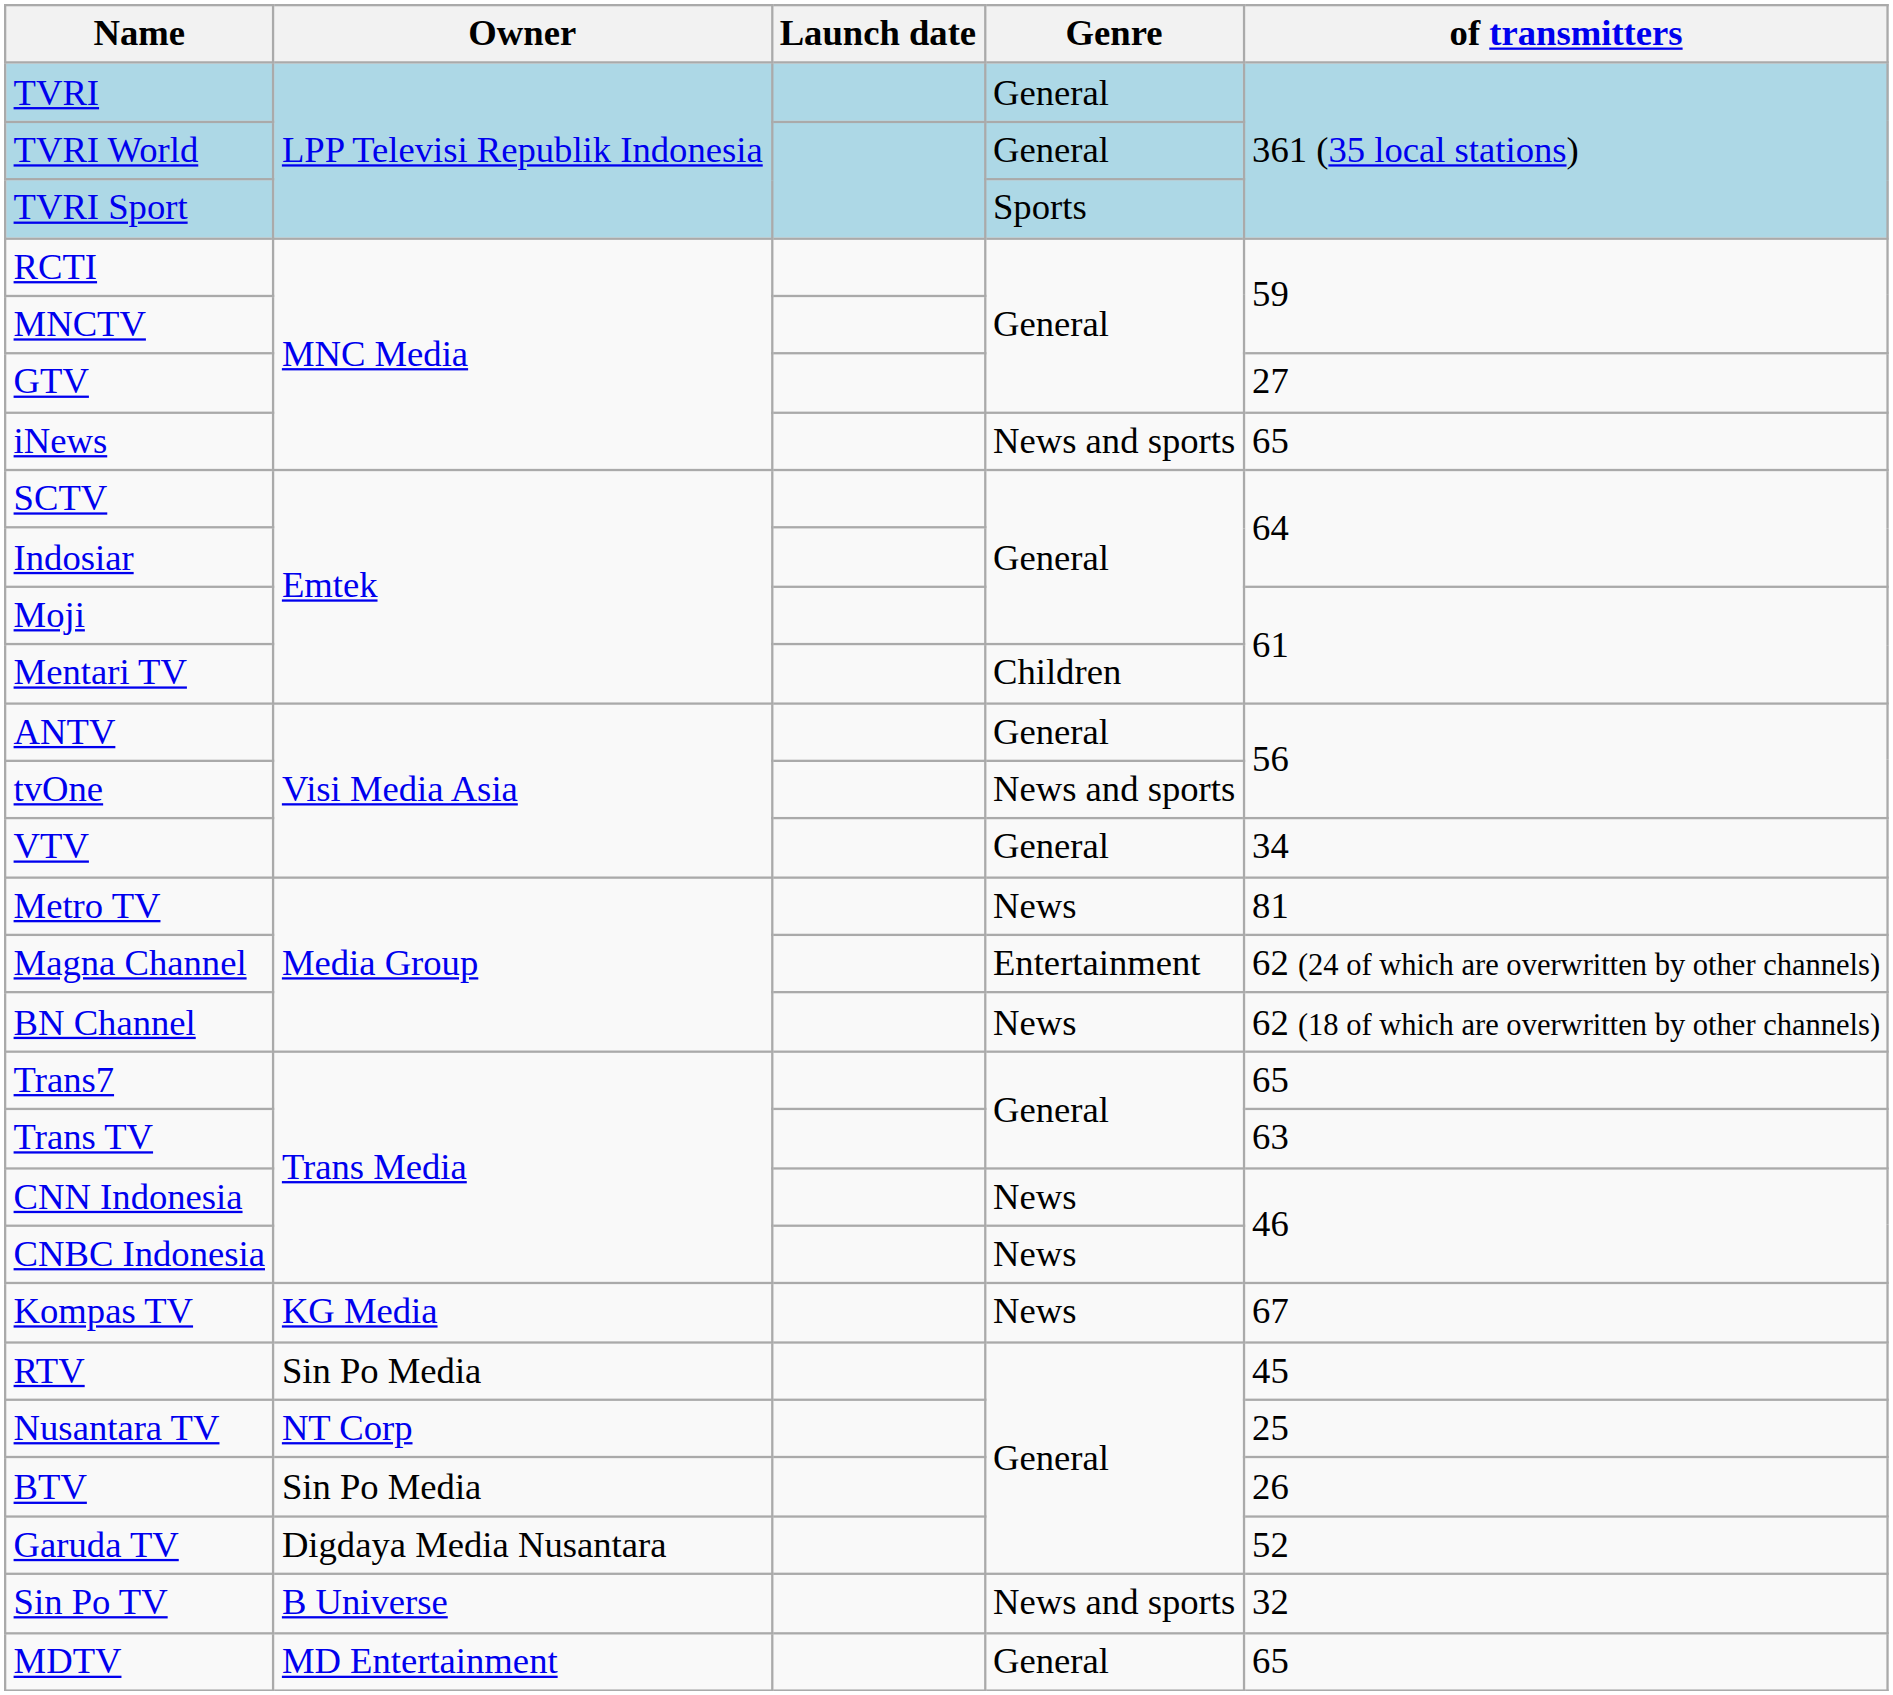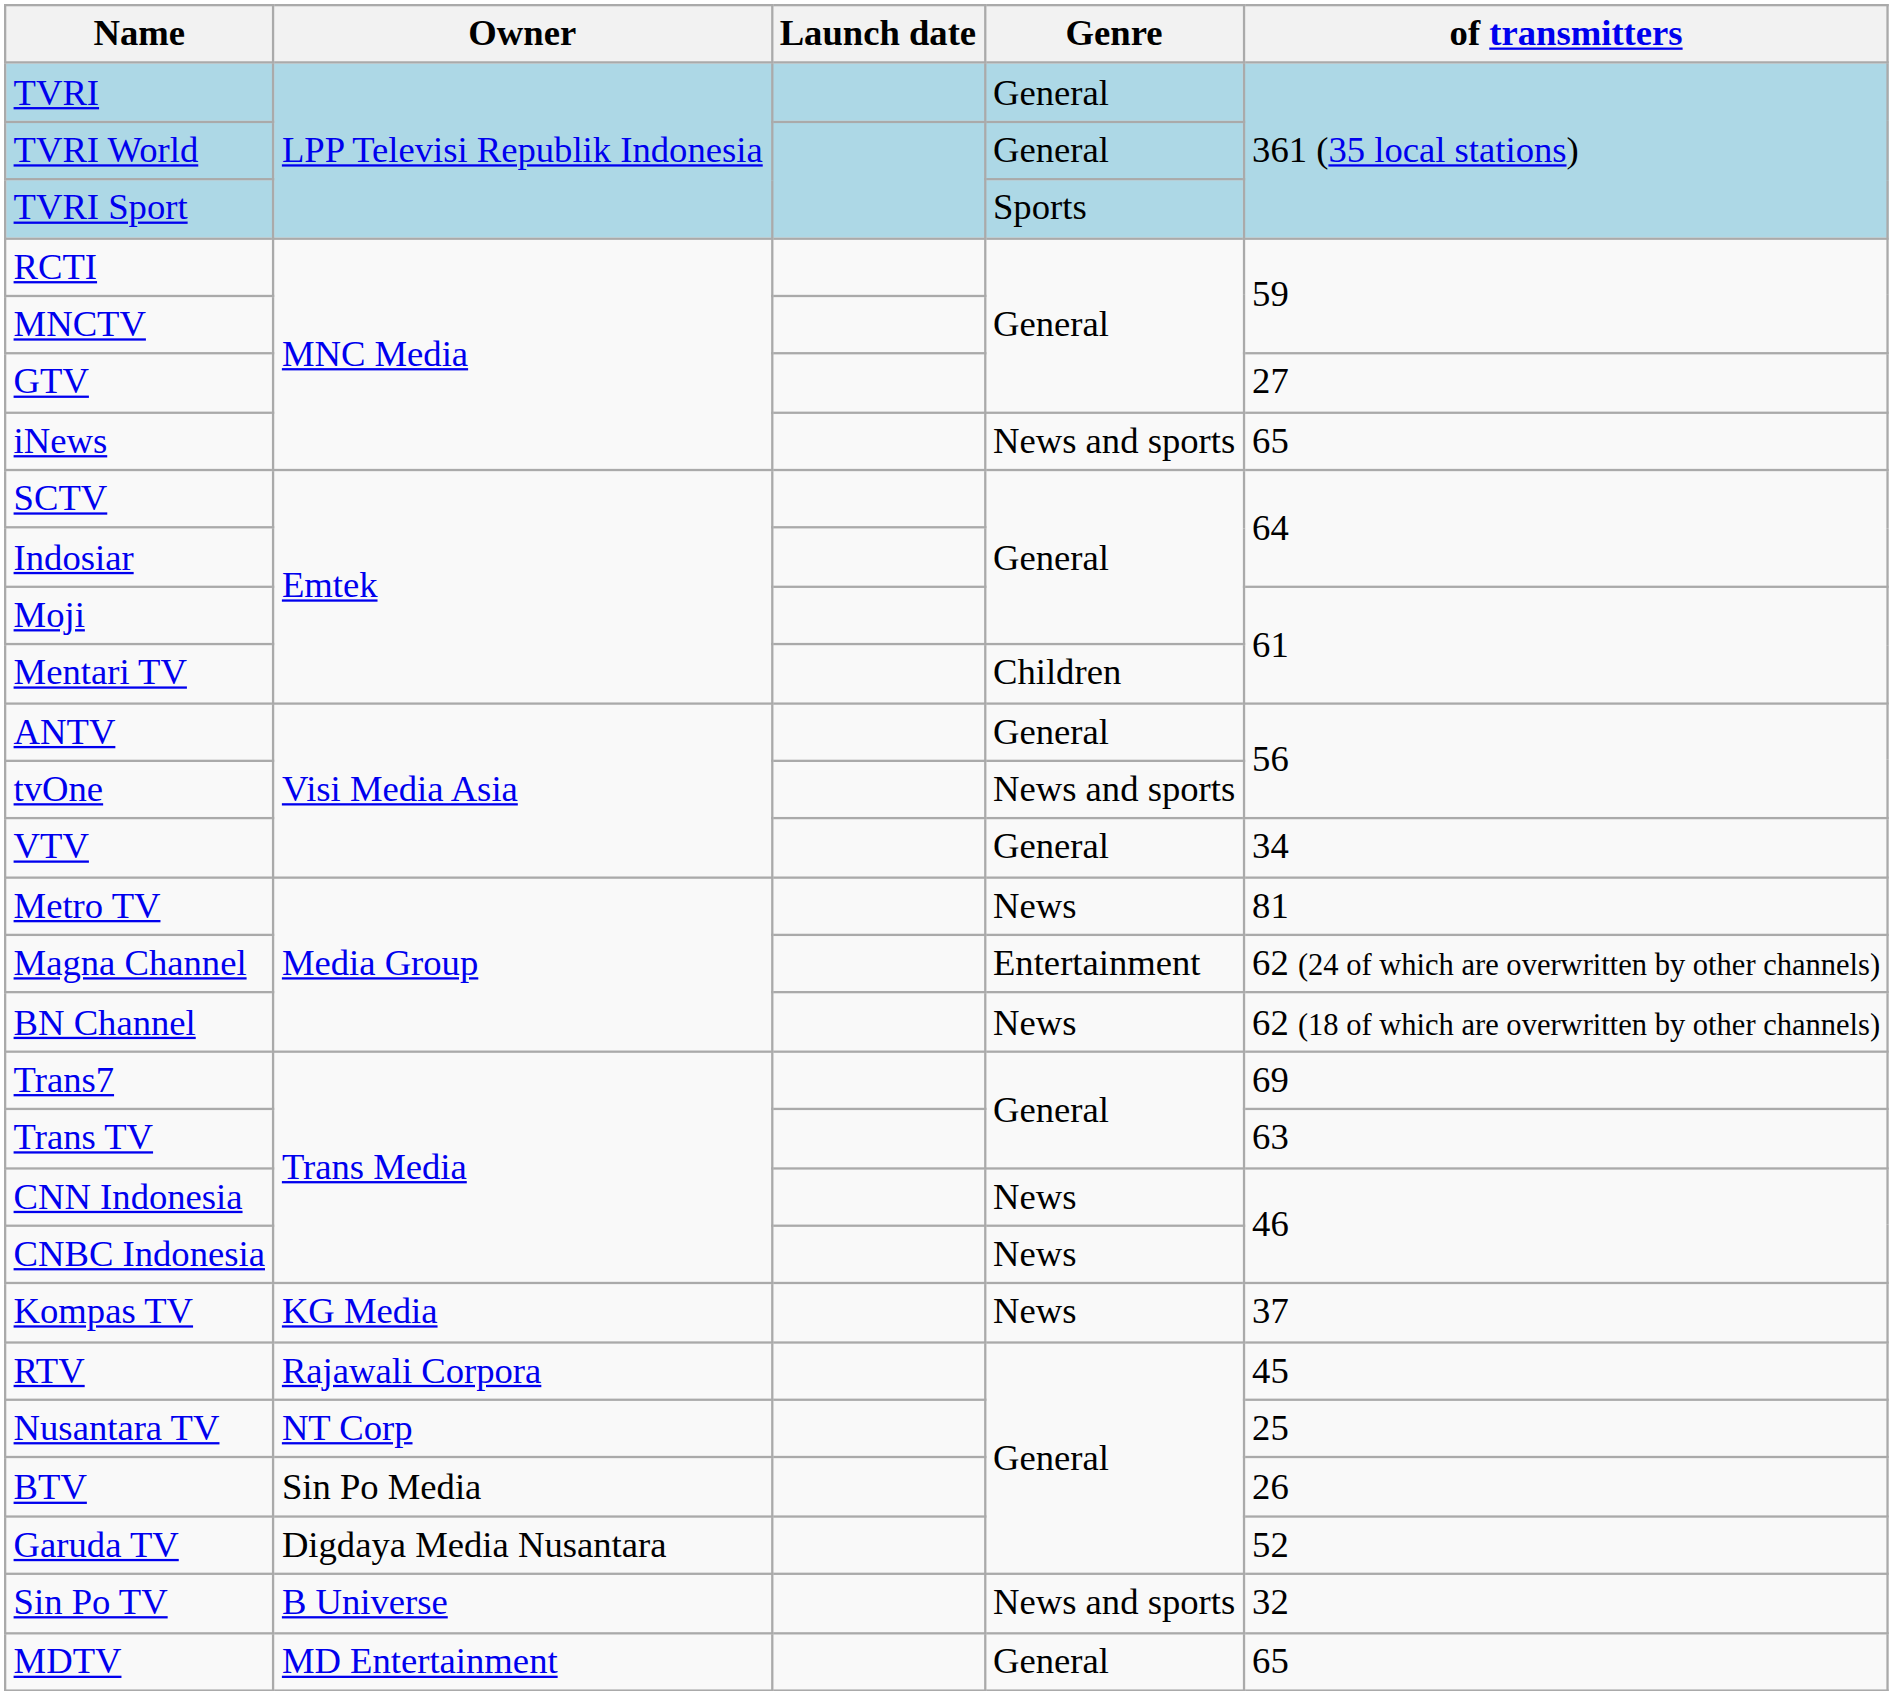Trans7 | of transmitters: 65 -> 69
Kompas TV | of transmitters: 67 -> 37
RTV | Owner: Sin Po Media -> Rajawali Corpora
